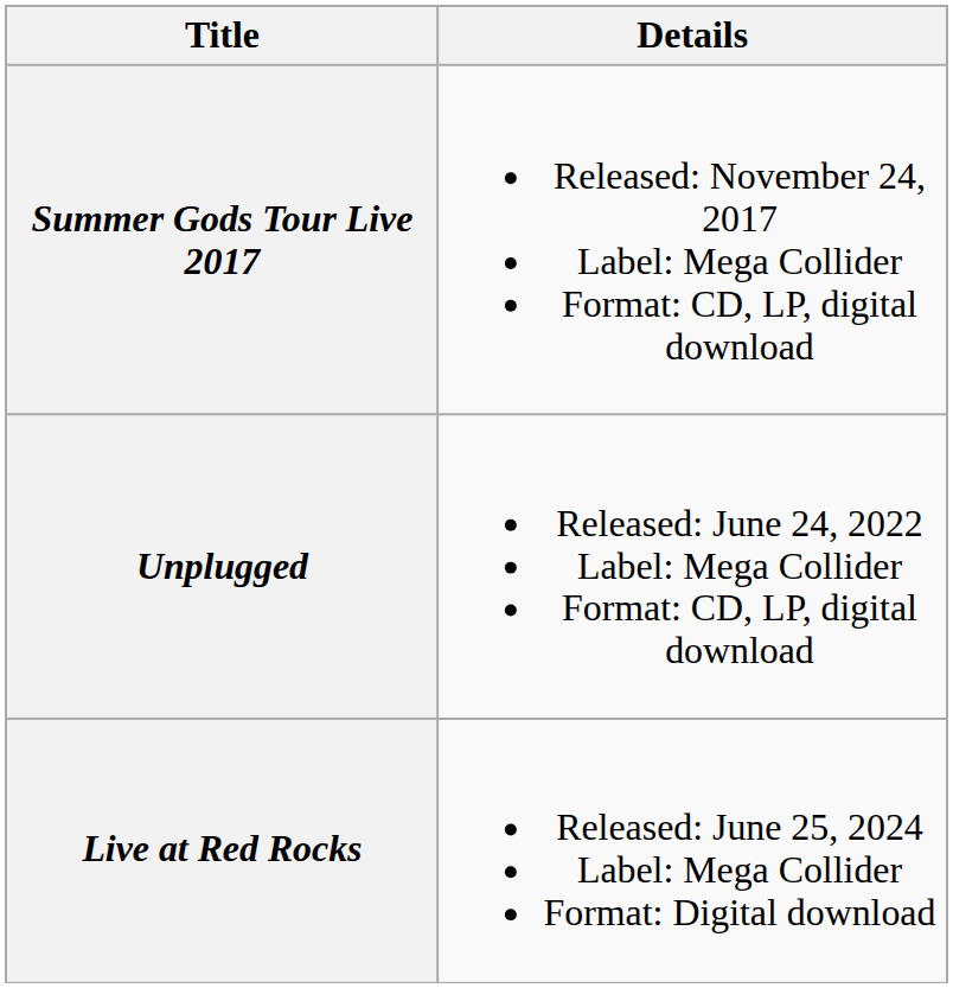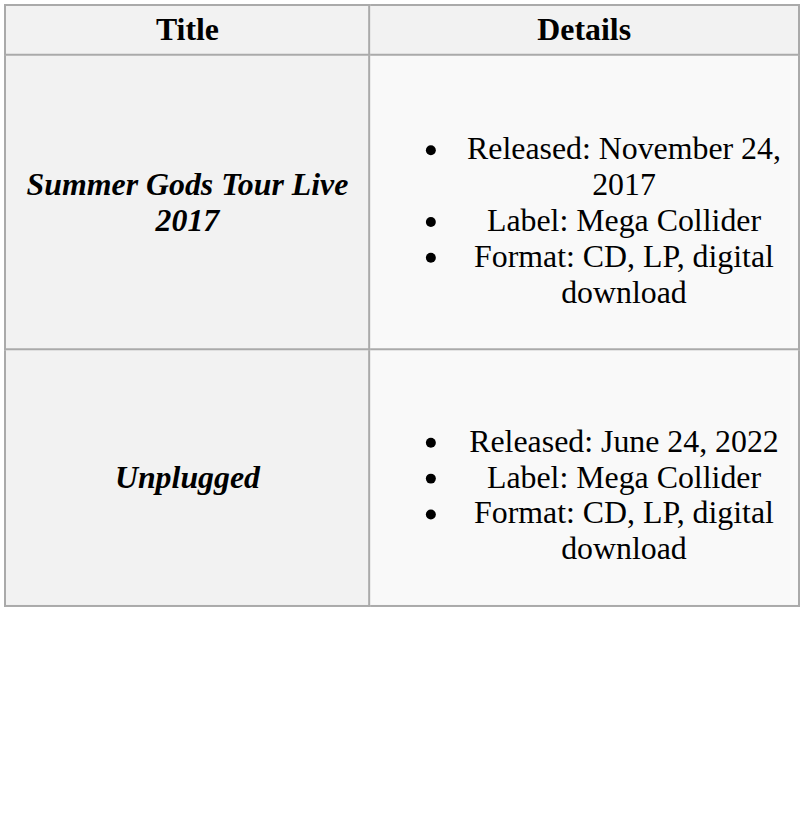- row: Live at Red Rocks | Released: June 25, 2024 Label: Mega Collider Format: Digital download
